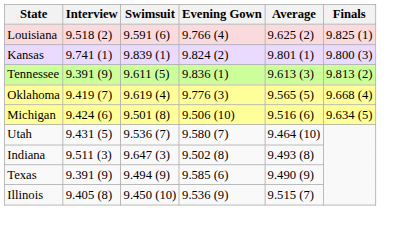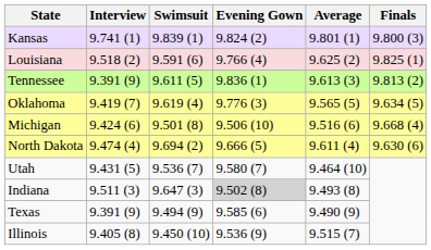rows swapped: Louisiana <-> Kansas
Oklahoma | Finals: 9.668 (4) -> 9.634 (5)
Michigan | Finals: 9.634 (5) -> 9.668 (4)
+ row: North Dakota | 9.474 (4) | 9.694 (2) | 9.666 (5) | 9.611 (4) | 9.630 (6)
Indiana | Evening Gown: no background -> lightgrey background
